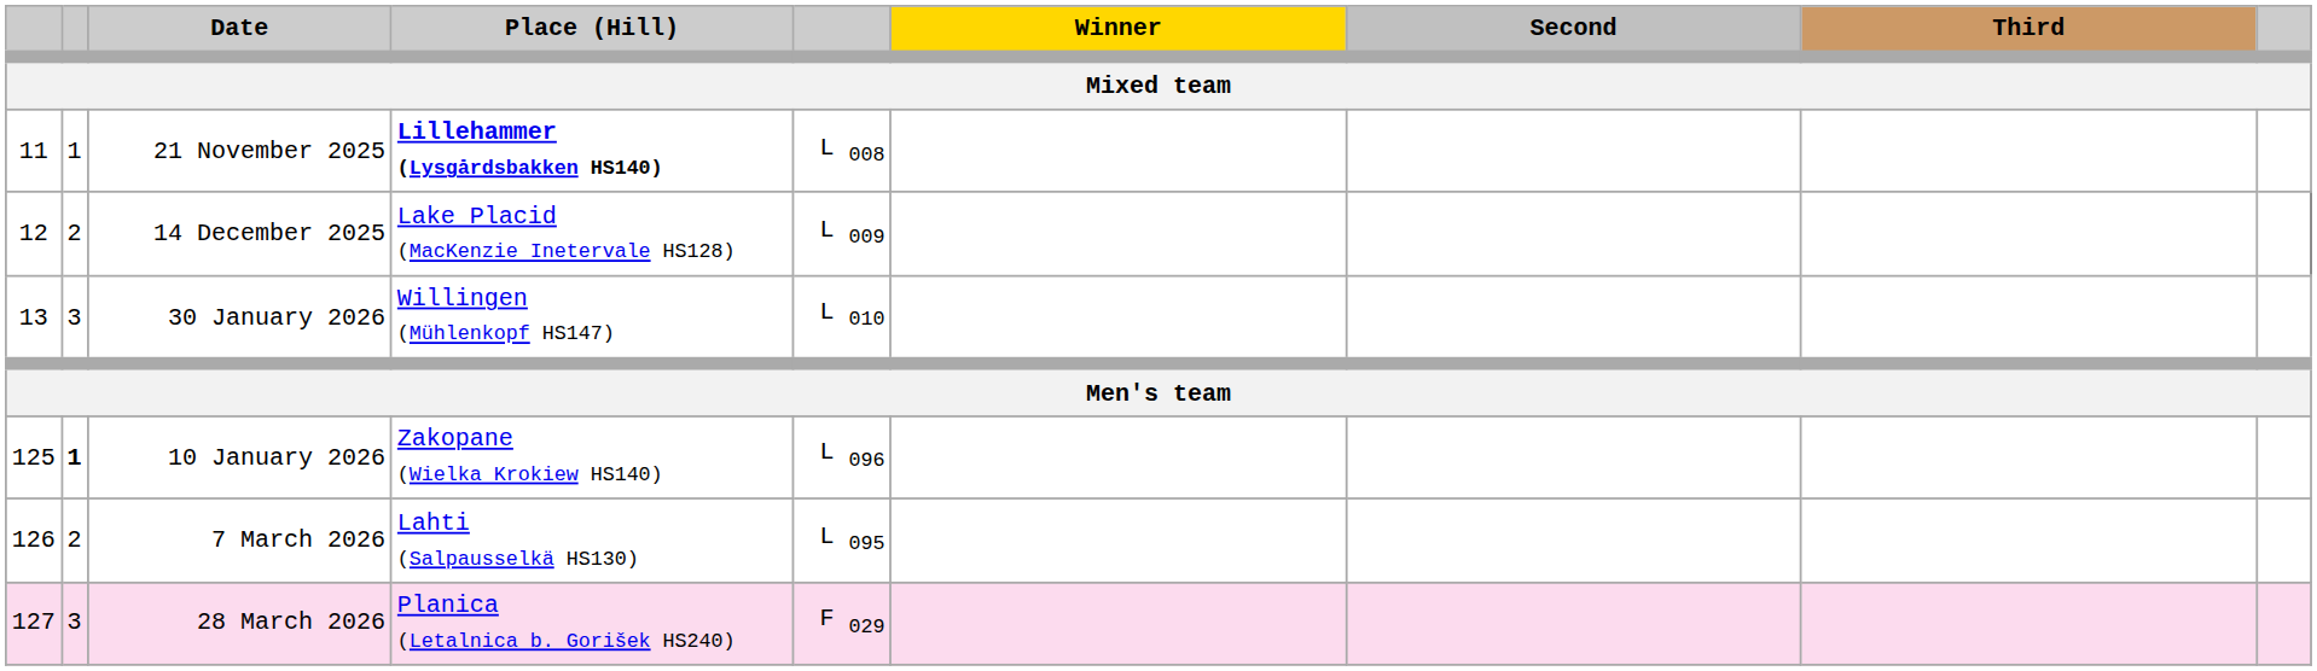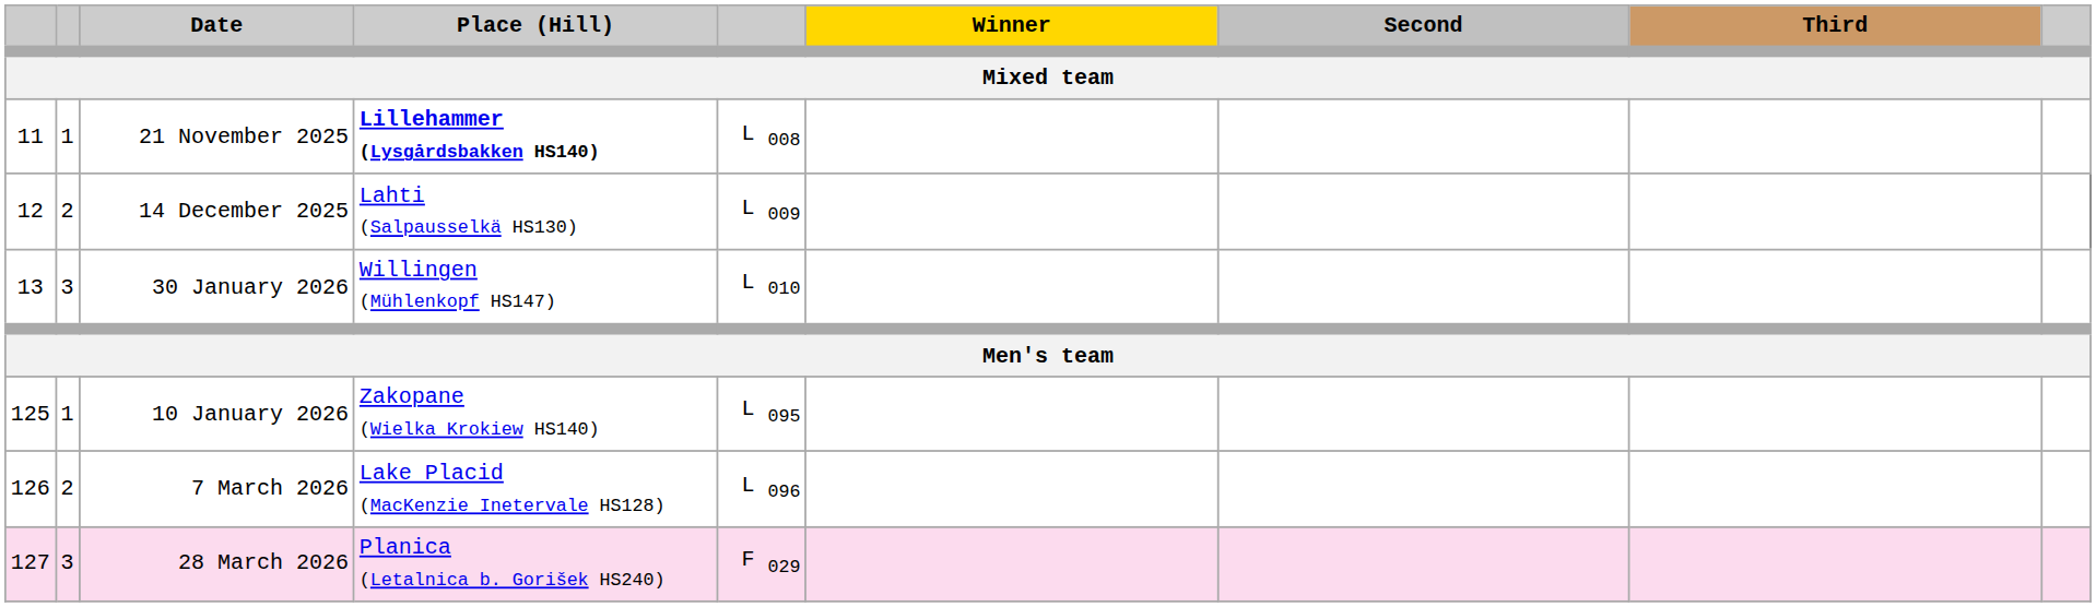14 December 2025 | Place (Hill): Lake Placid (MacKenzie Inetervale HS128) -> Lahti (Salpausselkä HS130)
10 January 2026 | column 2: bold -> normal
10 January 2026 | column 5: L 096 -> L 095
7 March 2026 | Place (Hill): Lahti (Salpausselkä HS130) -> Lake Placid (MacKenzie Inetervale HS128)
7 March 2026 | column 5: L 095 -> L 096
